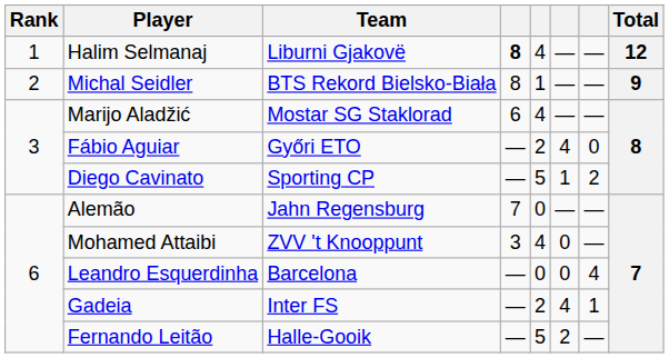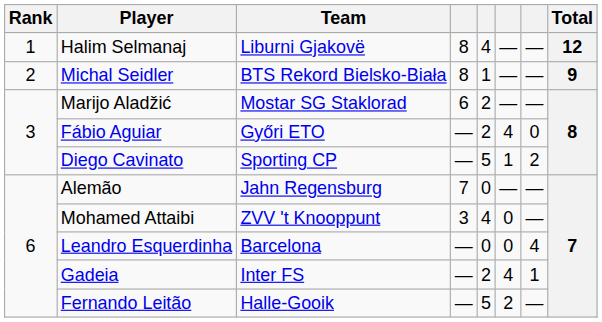Halim Selmanaj | column 4: bold -> normal
Marijo Aladžić | column 5: 4 -> 2
